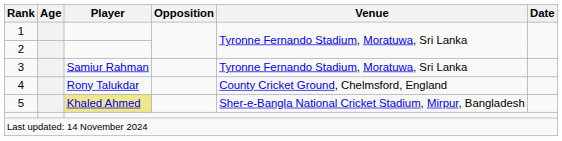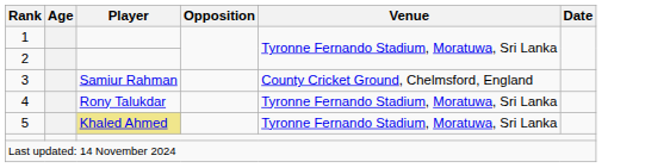3 | Venue: Tyronne Fernando Stadium, Moratuwa, Sri Lanka -> County Cricket Ground, Chelmsford, England
4 | Venue: County Cricket Ground, Chelmsford, England -> Tyronne Fernando Stadium, Moratuwa, Sri Lanka
5 | Venue: Sher-e-Bangla National Cricket Stadium, Mirpur, Bangladesh -> Tyronne Fernando Stadium, Moratuwa, Sri Lanka
